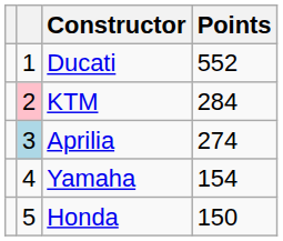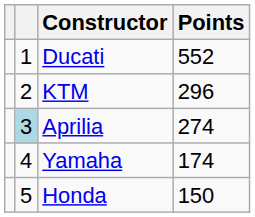KTM | column 2: pink background -> no background
KTM | Points: 284 -> 296
Yamaha | Points: 154 -> 174
